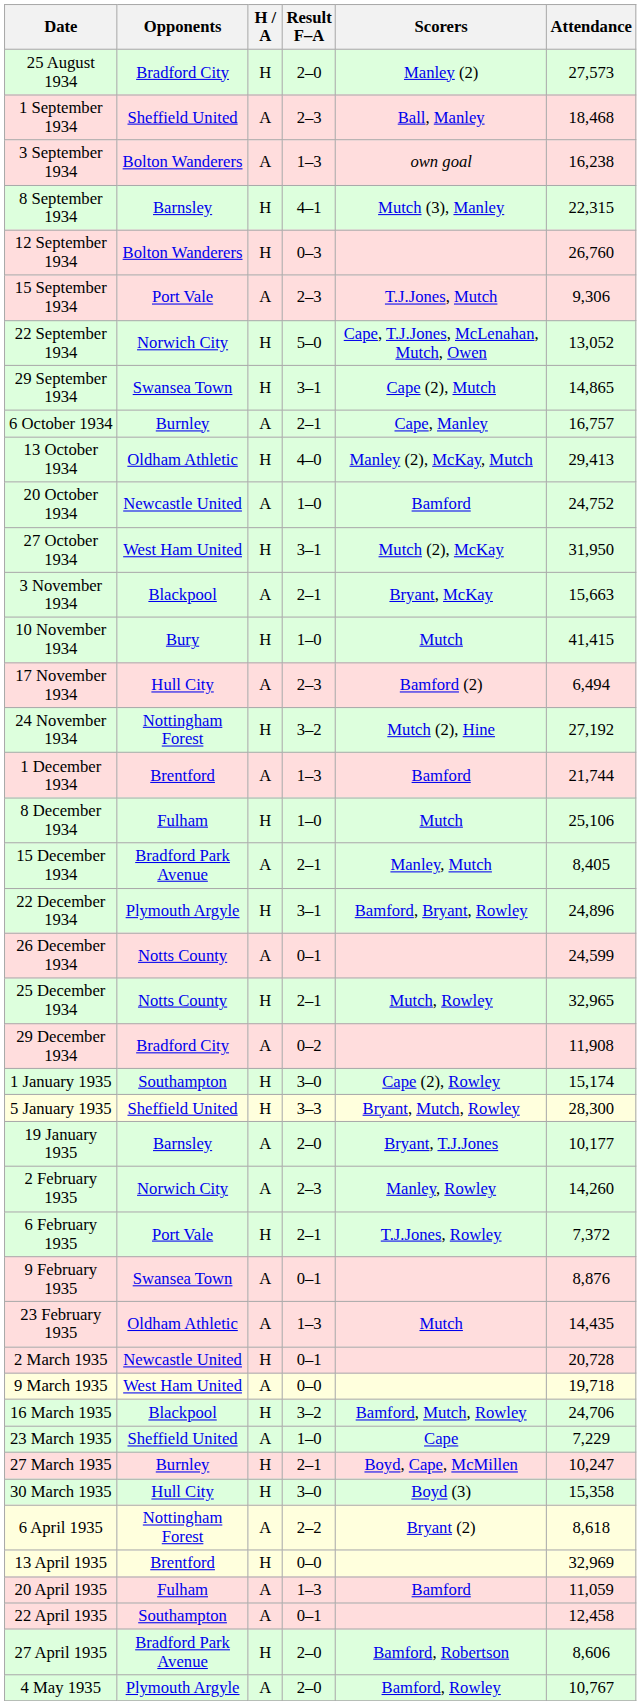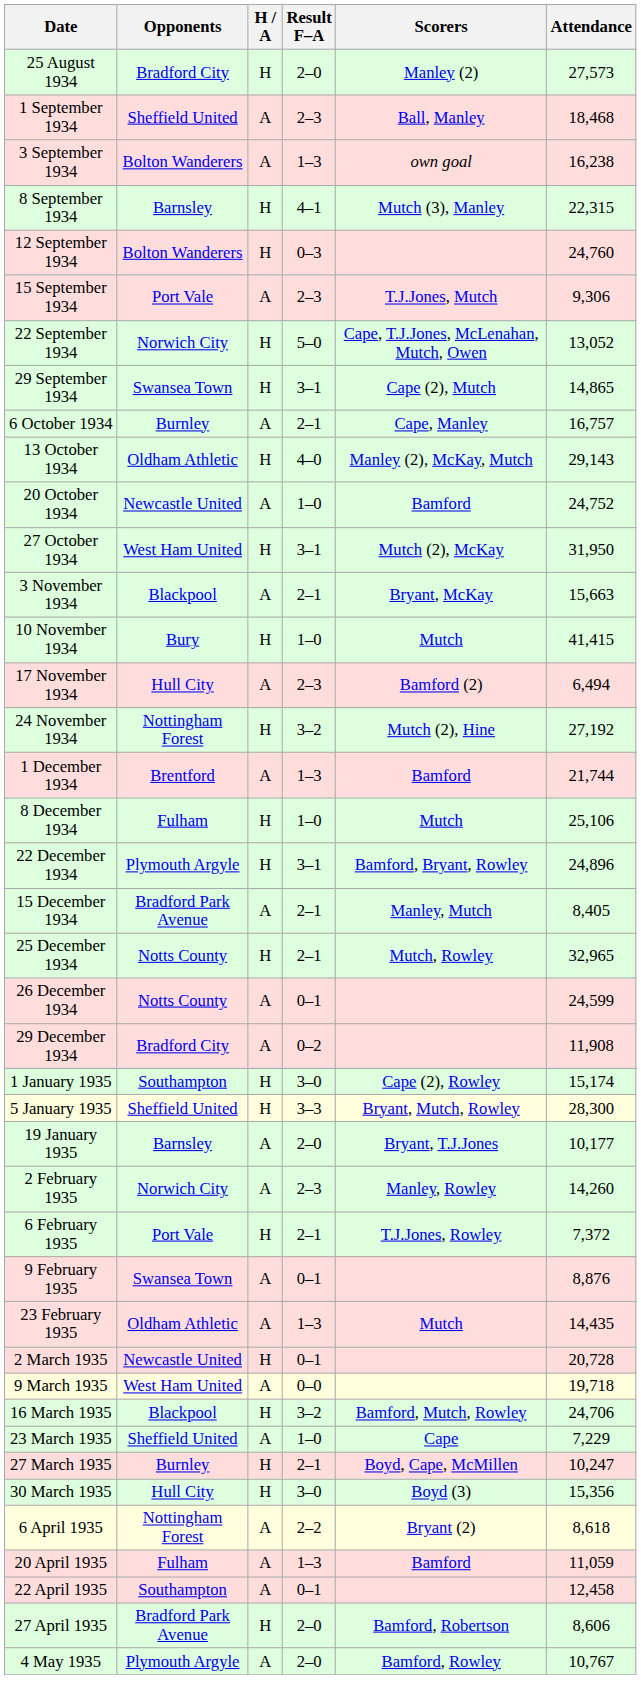12 September 1934 | Attendance: 26,760 -> 24,760
13 October 1934 | Attendance: 29,413 -> 29,143
rows swapped: 15 December 1934 <-> 22 December 1934
rows swapped: 25 December 1934 <-> 26 December 1934
30 March 1935 | Attendance: 15,358 -> 15,356
- row: 13 April 1935 | Brentford | H | 0–0 | 32,969
